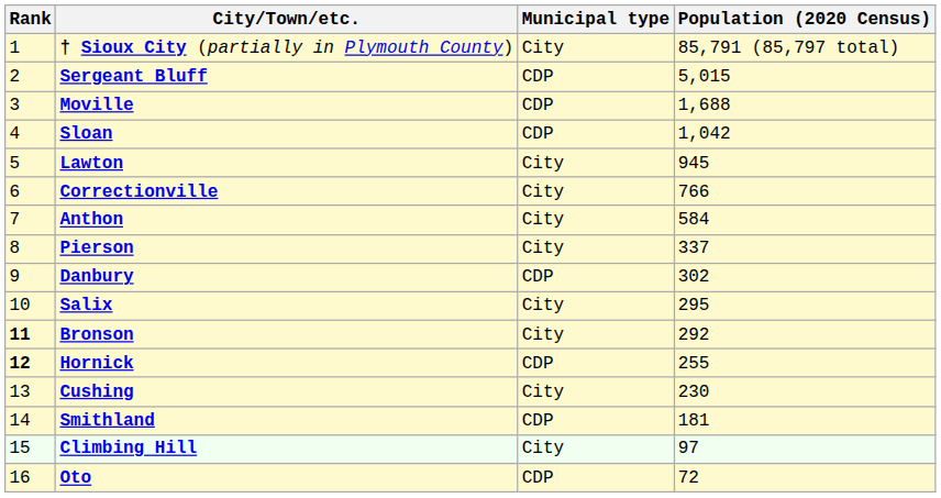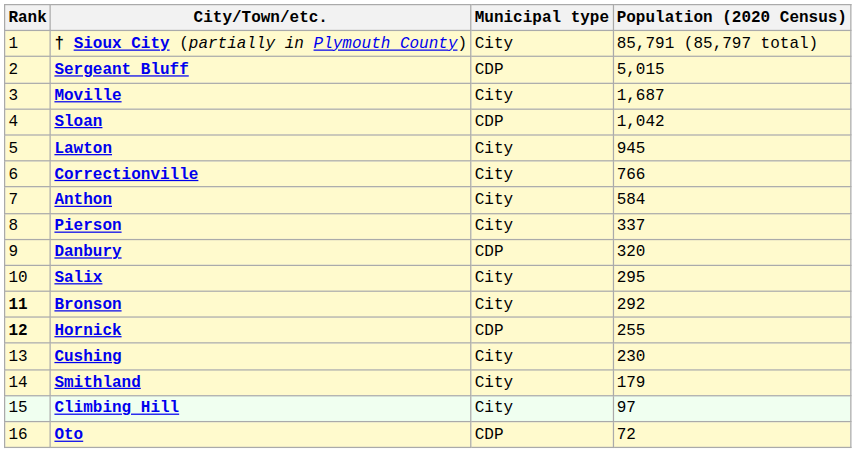Moville | Municipal type: CDP -> City
Moville | Population (2020 Census): 1,688 -> 1,687
Danbury | Population (2020 Census): 302 -> 320
Smithland | Municipal type: CDP -> City
Smithland | Population (2020 Census): 181 -> 179
